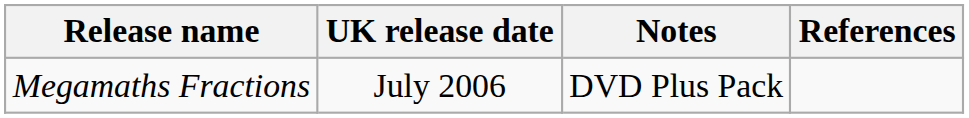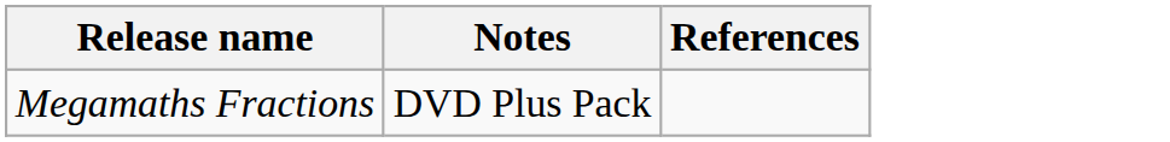- column: UK release date | July 2006
